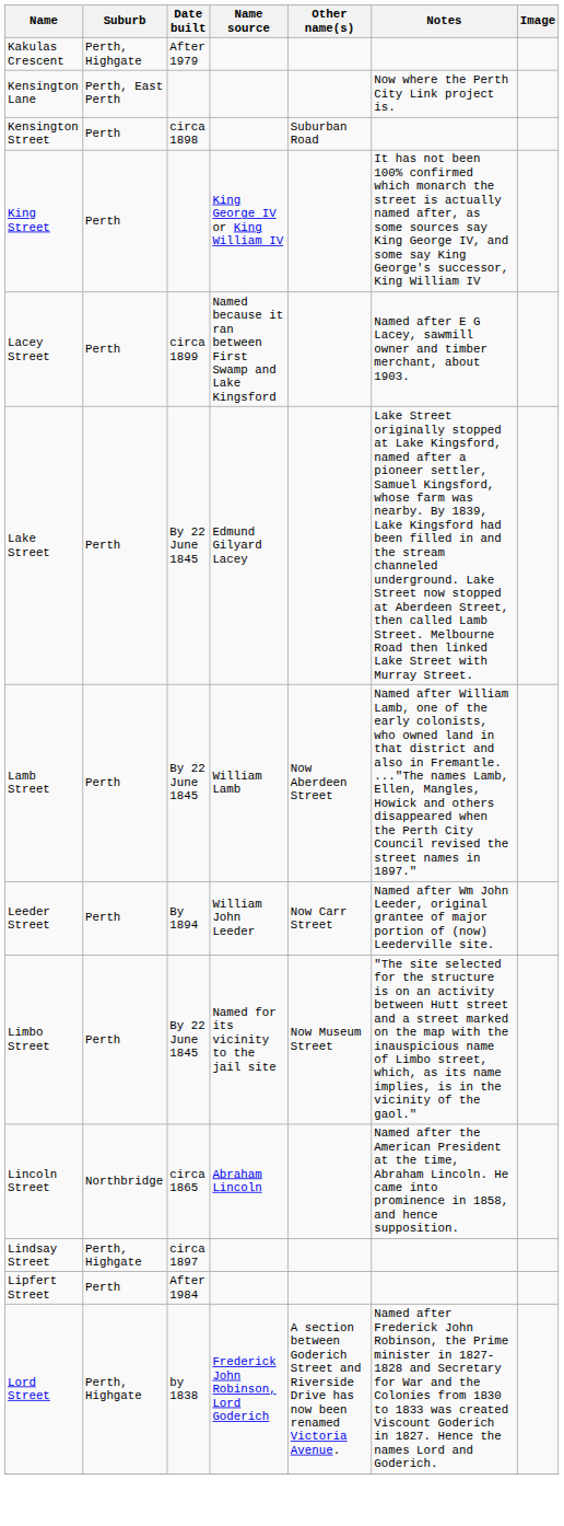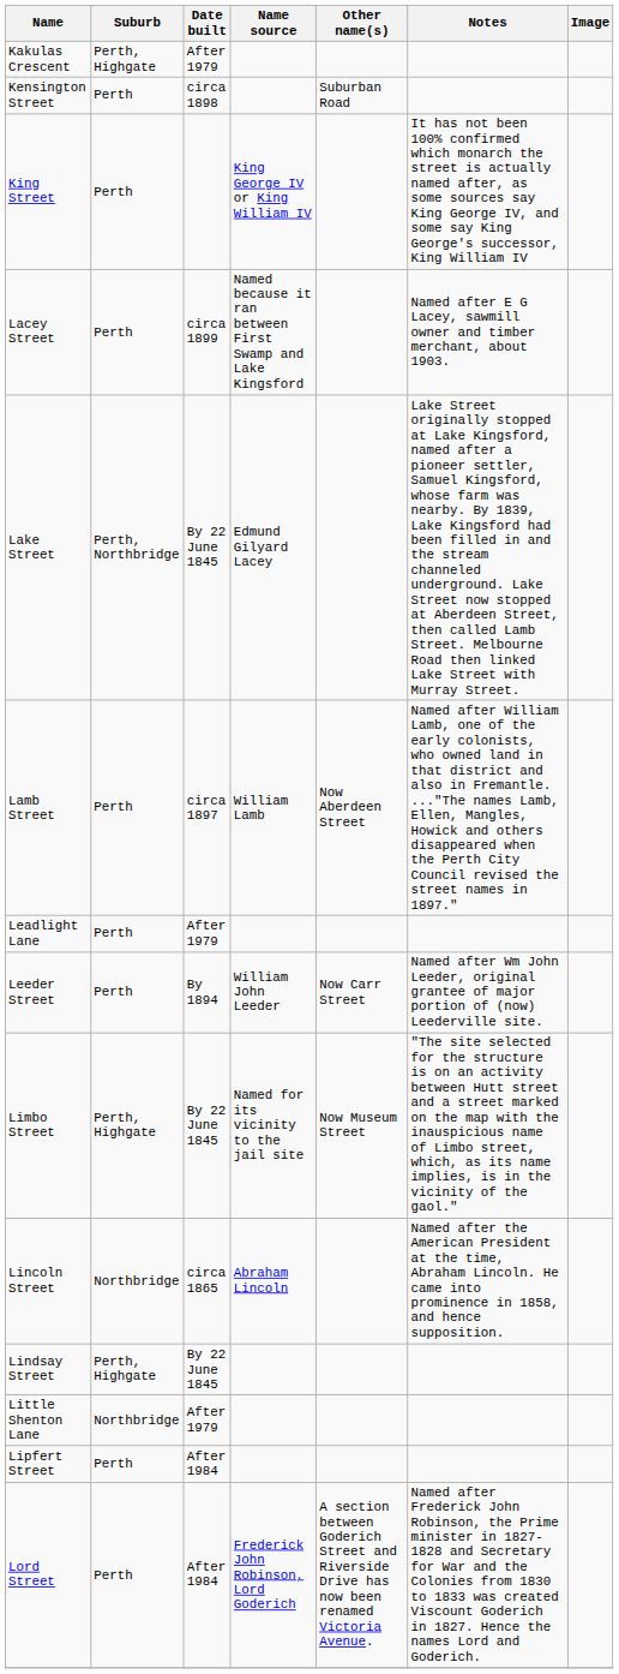- row: Kensington Lane | Perth, East Perth | Now where the Perth City Link project is.
Lake Street | Suburb: Perth -> Perth, Northbridge
Lamb Street | Date built: By 22 June 1845 -> circa 1897
+ row: Leadlight Lane | Perth | After 1979
Limbo Street | Suburb: Perth -> Perth, Highgate
Lindsay Street | Date built: circa 1897 -> By 22 June 1845
+ row: Little Shenton Lane | Northbridge | After 1979
Lord Street | Suburb: Perth, Highgate -> Perth
Lord Street | Date built: by 1838 -> After 1984
